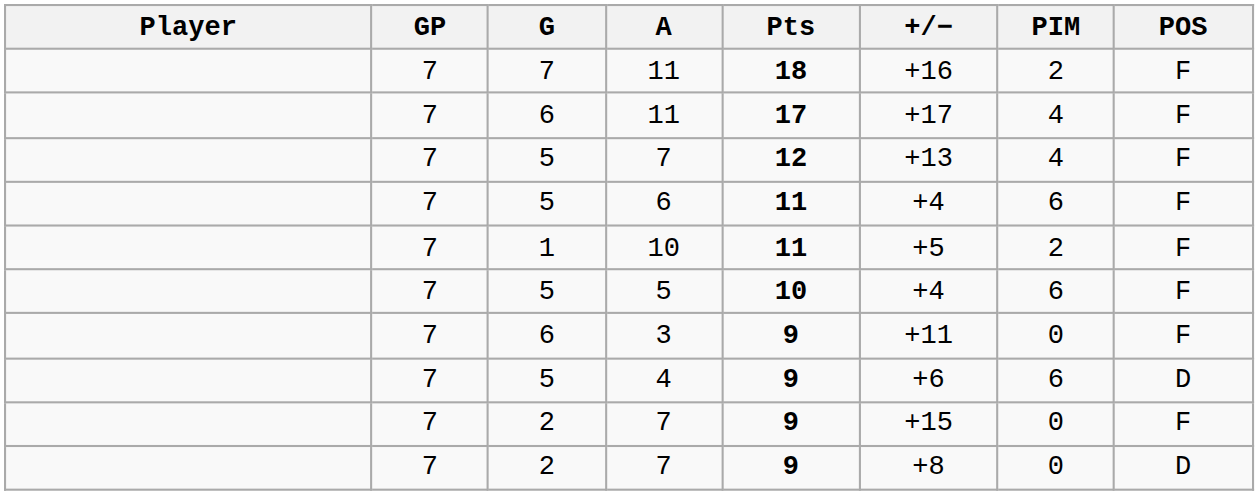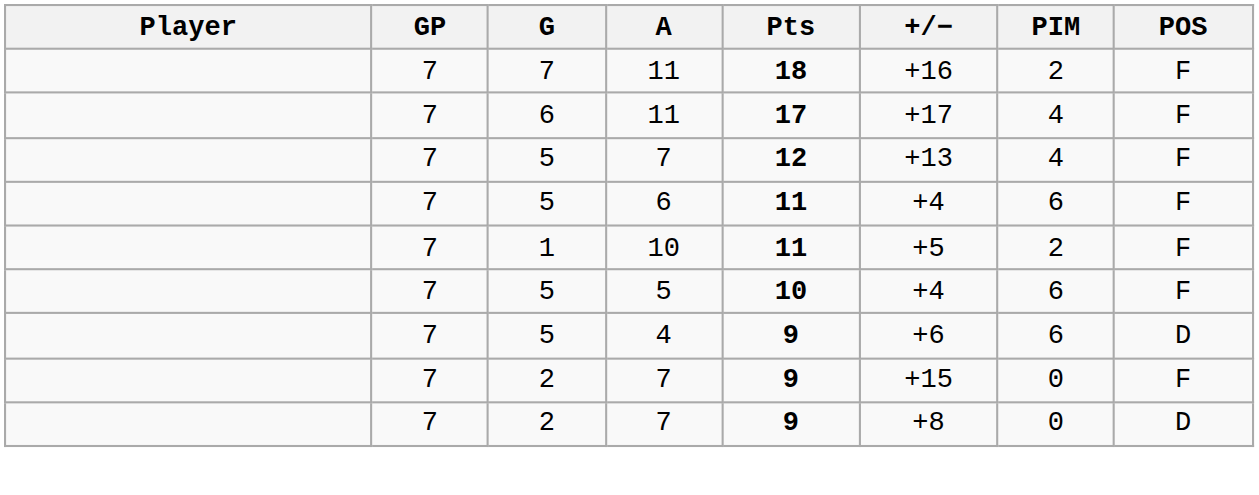- row: 7 | 6 | 3 | 9 | +11 | 0 | F
